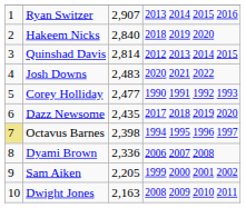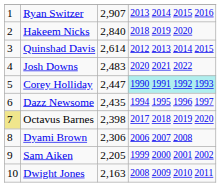Quinshad Davis | column 3: 2,814 -> 2,614
Corey Holliday | column 3: 2,477 -> 2,447
Corey Holliday | column 4: no background -> paleturquoise background
Dazz Newsome | column 4: 2017 2018 2019 2020 -> 1994 1995 1996 1997
Octavus Barnes | column 4: 1994 1995 1996 1997 -> 2017 2018 2019 2020
Dyami Brown | column 3: 2,336 -> 2,306
